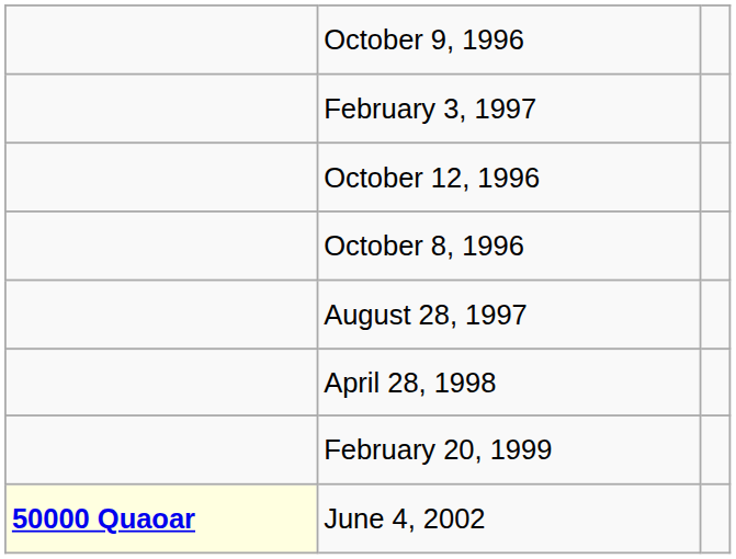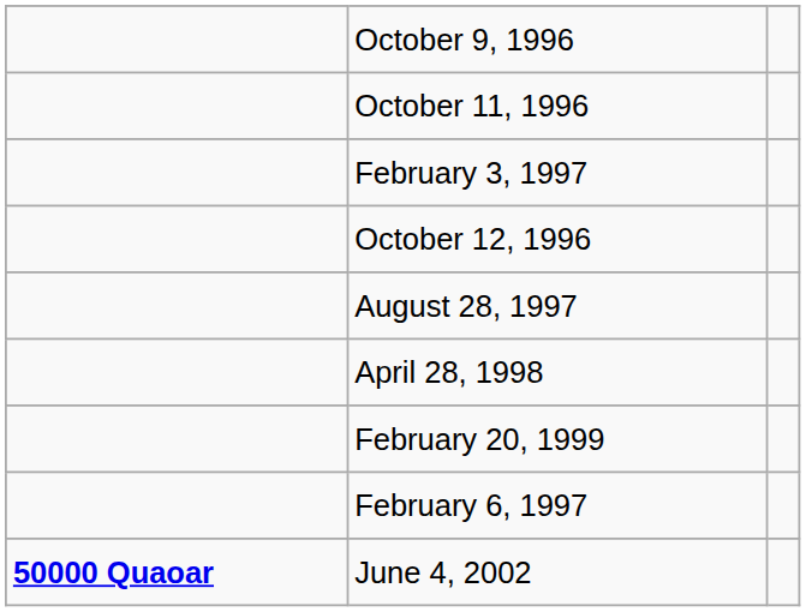+ row: October 11, 1996
- row: October 8, 1996
+ row: February 6, 1997
June 4, 2002 | column 1: lightyellow background -> no background
